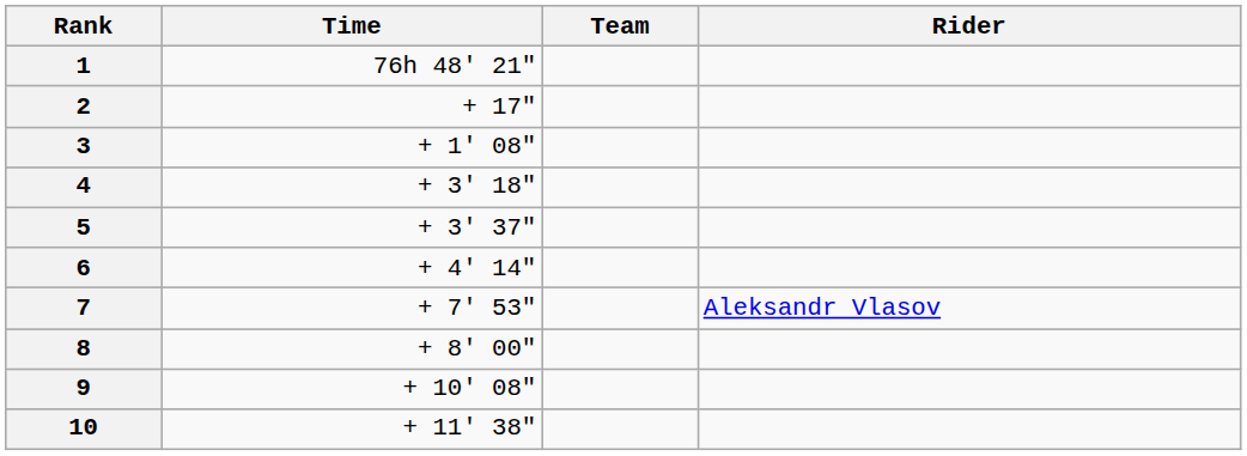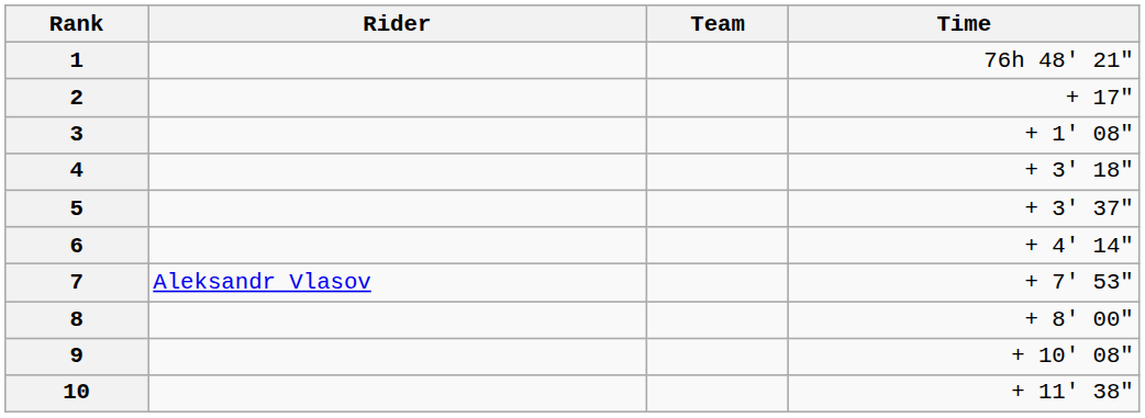columns swapped: Rider <-> Time
